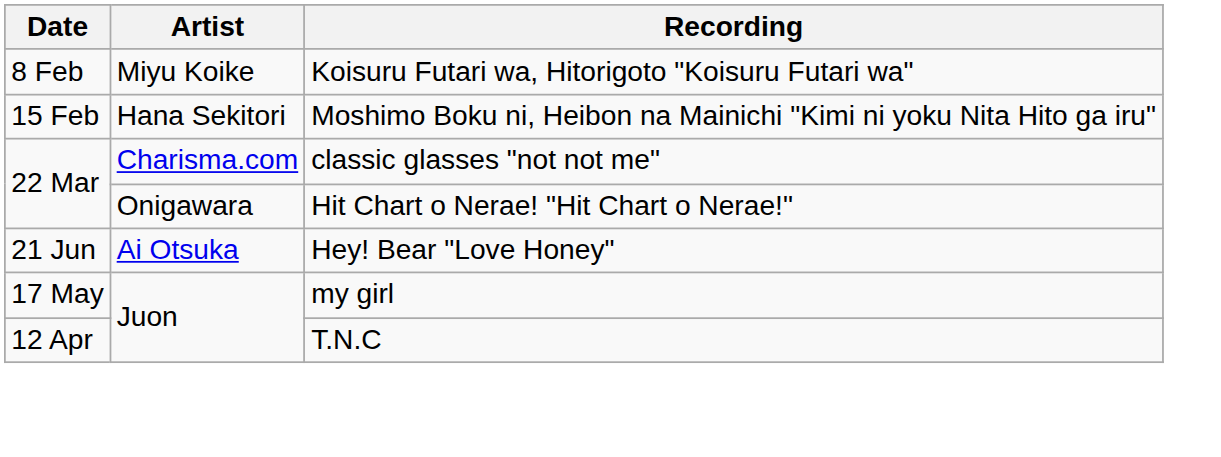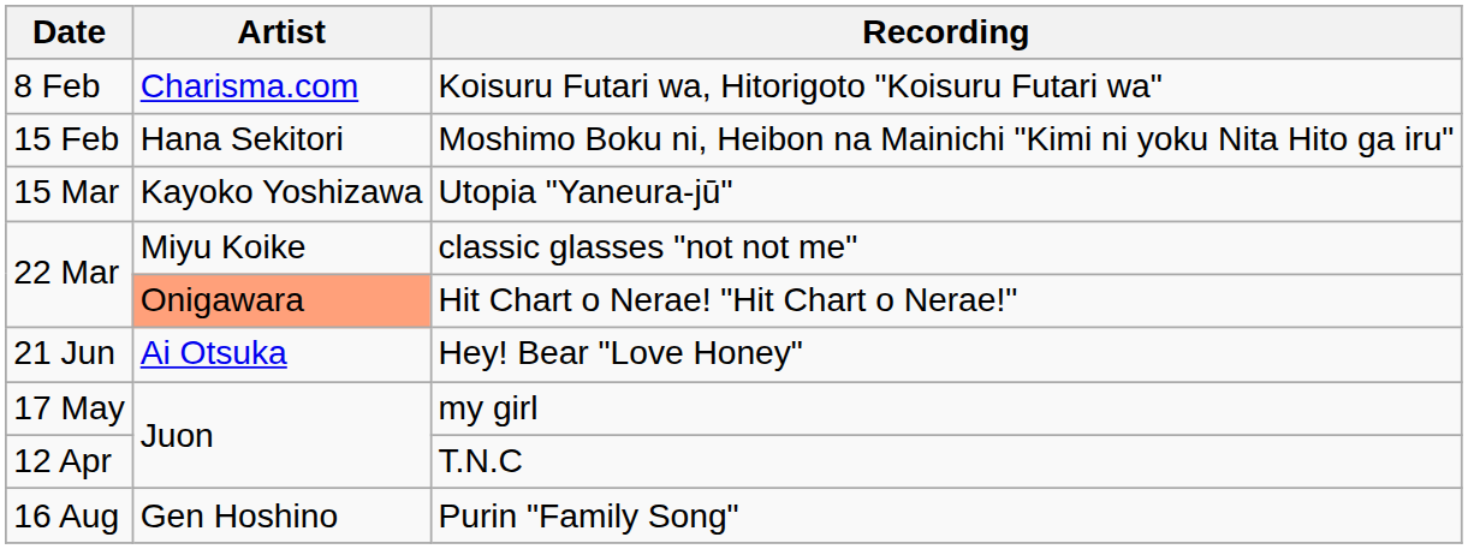Koisuru Futari wa, Hitorigoto "Koisuru Futari wa" | Artist: Miyu Koike -> Charisma.com
+ row: 15 Mar | Kayoko Yoshizawa | Utopia "Yaneura-jū"
classic glasses "not not me" | Artist: Charisma.com -> Miyu Koike
Hit Chart o Nerae! "Hit Chart o Nerae!" | Artist: no background -> lightsalmon background
+ row: 16 Aug | Gen Hoshino | Purin "Family Song"
